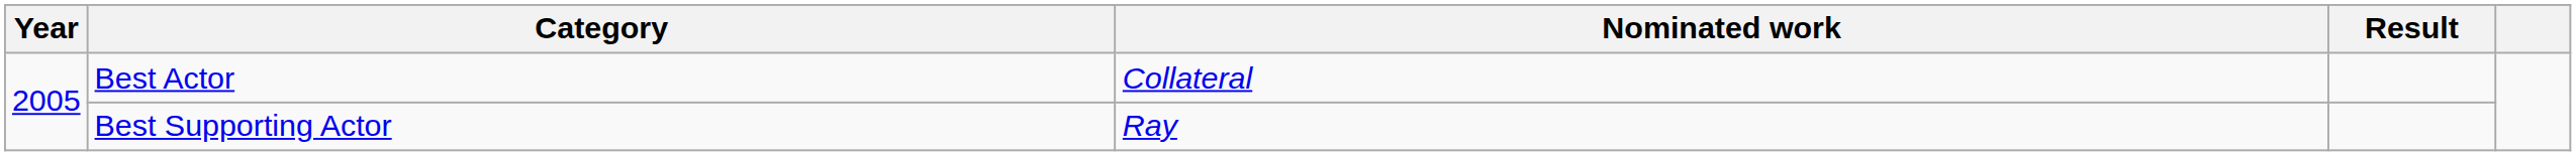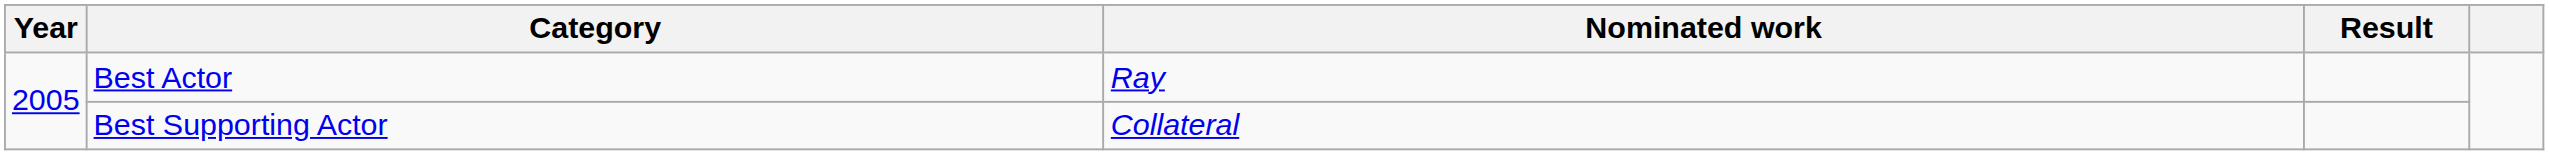Best Actor | Nominated work: Collateral -> Ray
Best Supporting Actor | Nominated work: Ray -> Collateral
